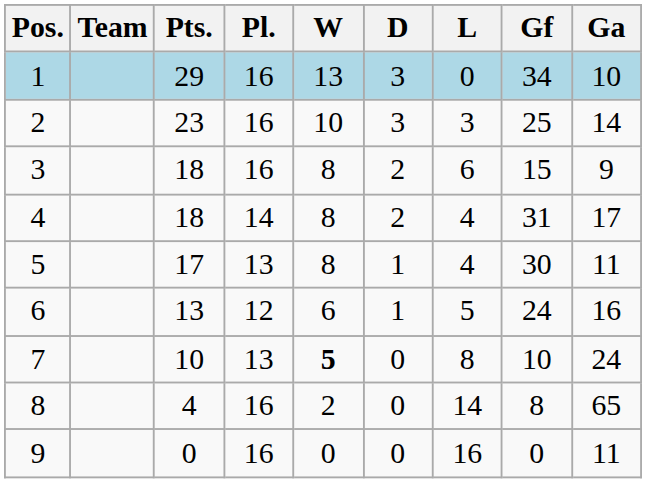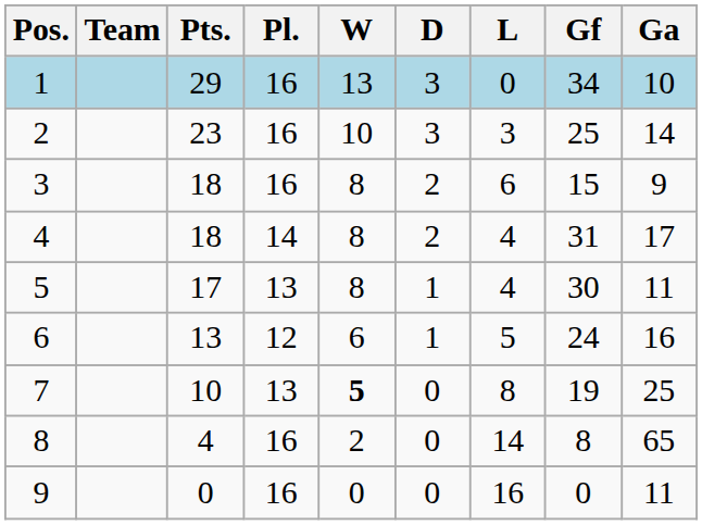7 | Gf: 10 -> 19
7 | Ga: 24 -> 25
